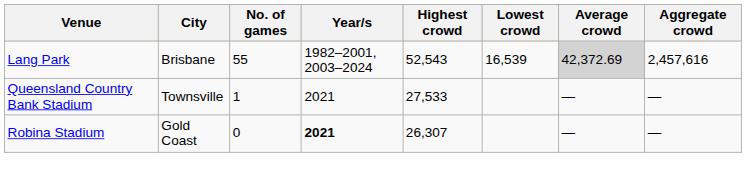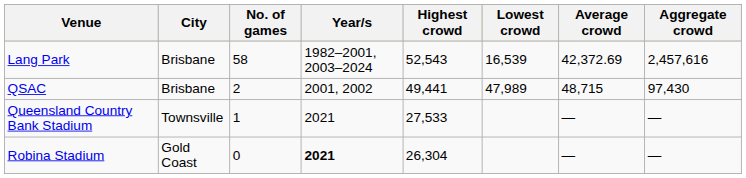Lang Park | No. of games: 55 -> 58
Lang Park | Average crowd: lightgrey background -> no background
+ row: QSAC | Brisbane | 2 | 2001, 2002 | 49,441 | 47,989 | 48,715 | 97,430
Robina Stadium | Highest crowd: 26,307 -> 26,304
